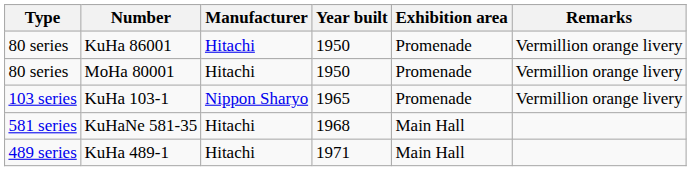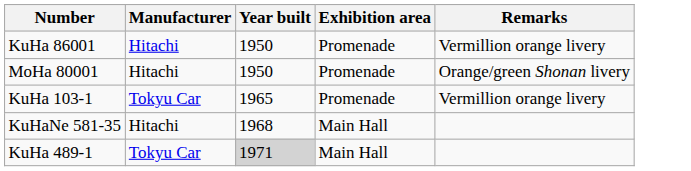- column: Type | 80 series | 80 series | 103 series | 581 series | 489 series
MoHa 80001 | Remarks: Vermillion orange livery -> Orange/green Shonan livery
KuHa 103-1 | Manufacturer: Nippon Sharyo -> Tokyu Car
KuHa 489-1 | Manufacturer: Hitachi -> Tokyu Car
KuHa 489-1 | Year built: no background -> lightgrey background
